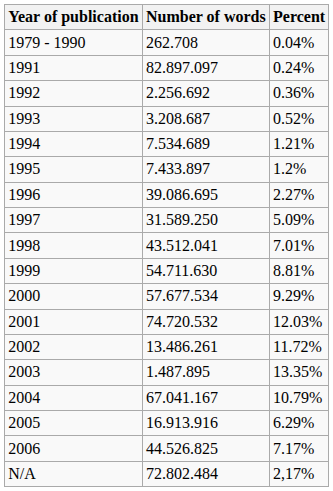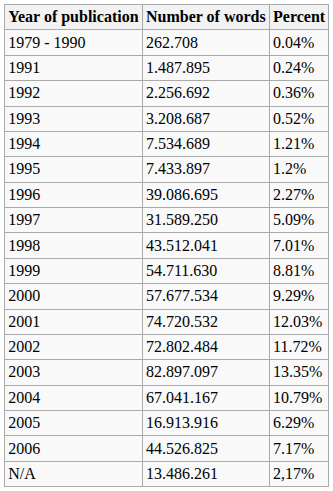1991 | Number of words: 82.897.097 -> 1.487.895
2002 | Number of words: 13.486.261 -> 72.802.484
2003 | Number of words: 1.487.895 -> 82.897.097
N/A | Number of words: 72.802.484 -> 13.486.261
